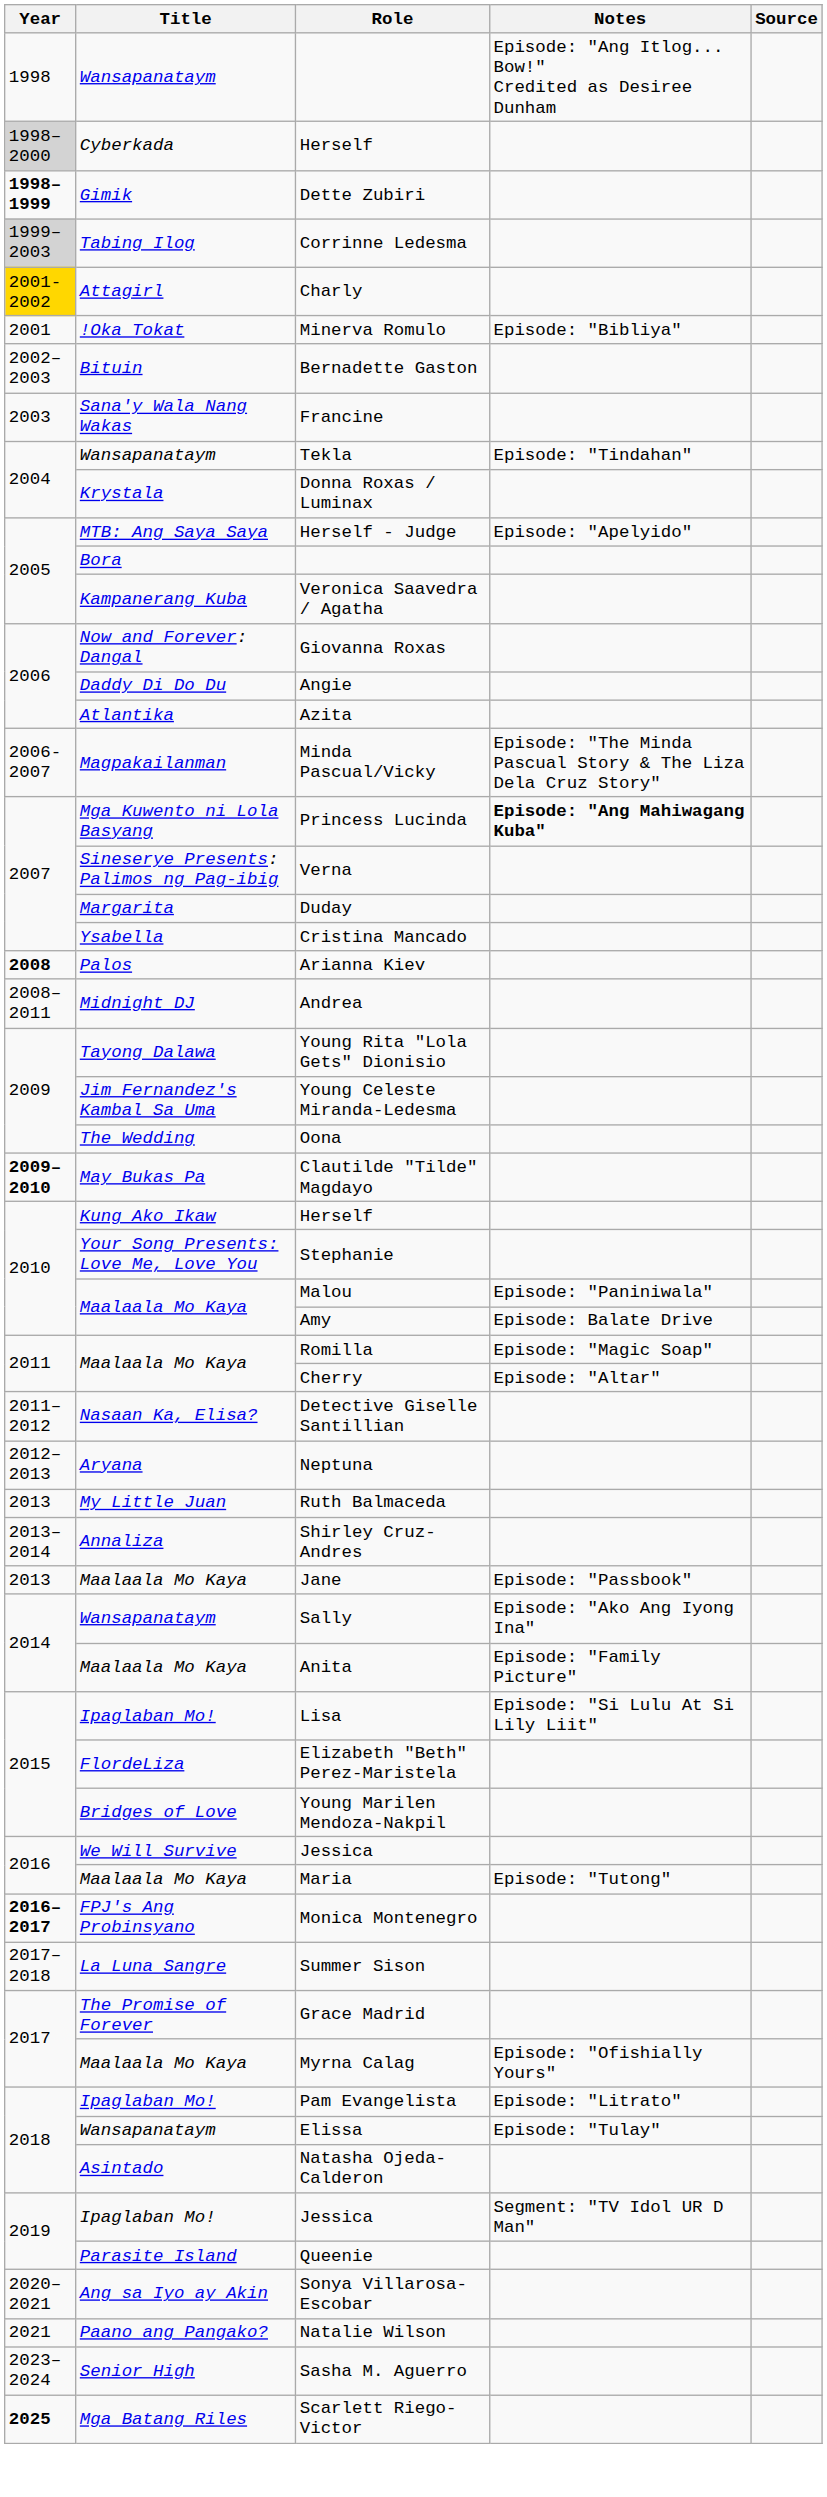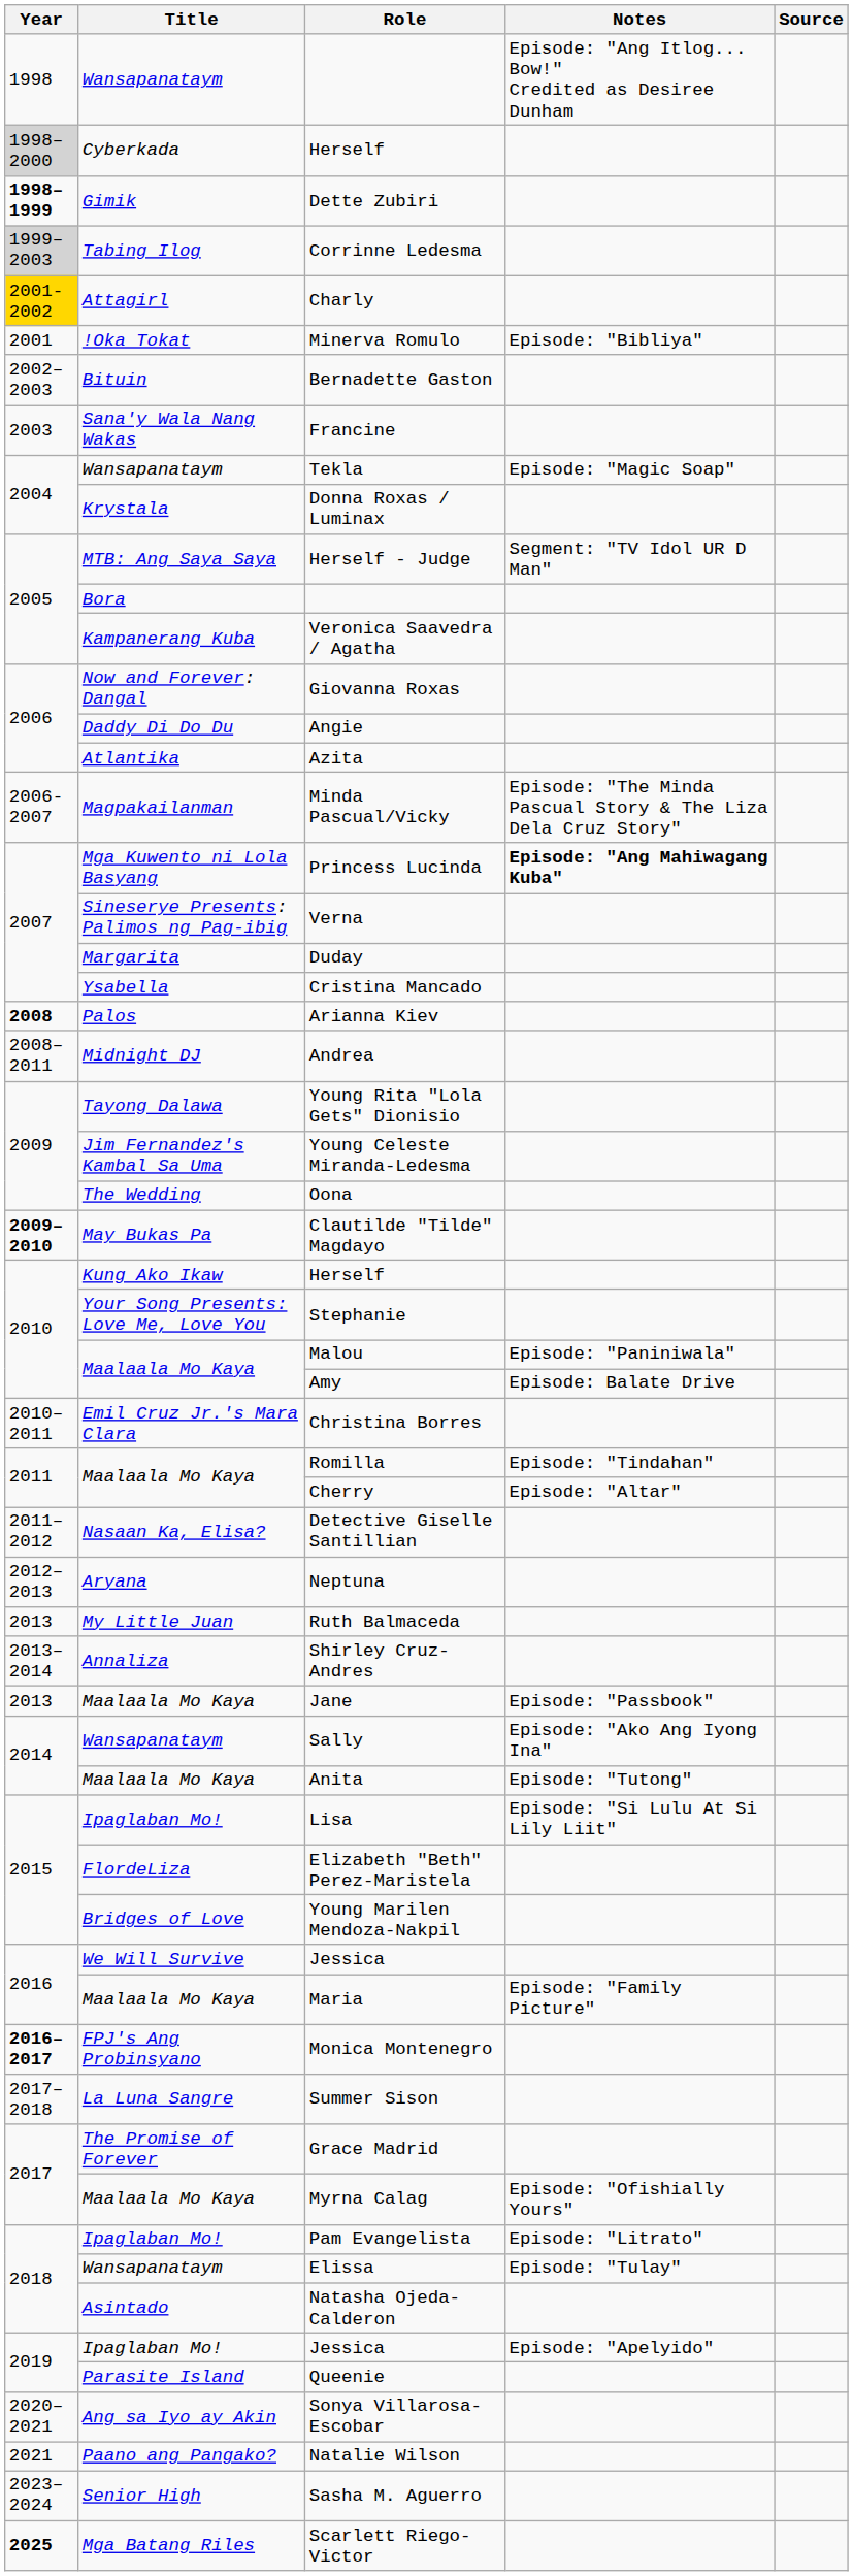Tekla | Notes: Episode: "Tindahan" -> Episode: "Magic Soap"
Herself - Judge | Notes: Episode: "Apelyido" -> Segment: "TV Idol UR D Man"
+ row: 2010–2011 | Emil Cruz Jr.'s Mara Clara | Christina Borres
Romilla | Notes: Episode: "Magic Soap" -> Episode: "Tindahan"
Anita | Notes: Episode: "Family Picture" -> Episode: "Tutong"
Maria | Notes: Episode: "Tutong" -> Episode: "Family Picture"
Ipaglaban Mo! / Jessica | Notes: Segment: "TV Idol UR D Man" -> Episode: "Apelyido"
